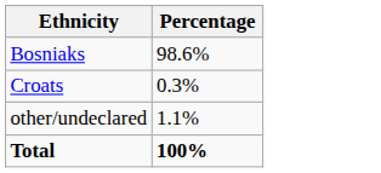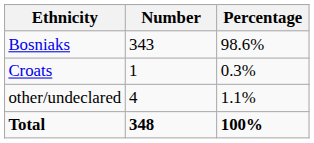+ column: Number | 343 | 1 | 4 | 348
